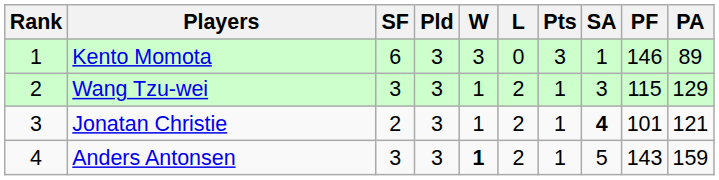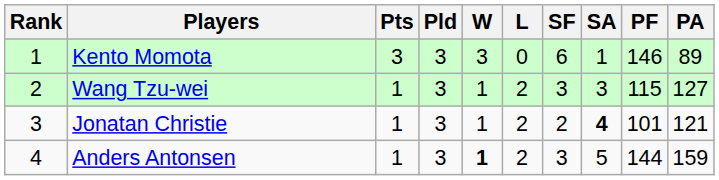columns swapped: Pts <-> SF
Wang Tzu-wei | PA: 129 -> 127
Anders Antonsen | PF: 143 -> 144
